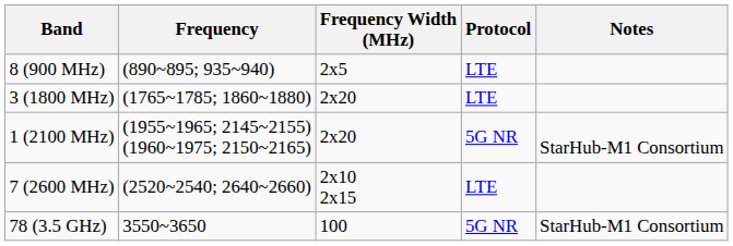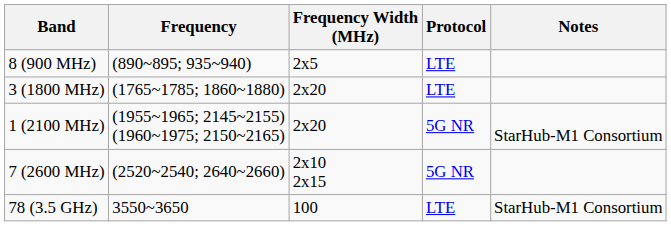7 (2600 MHz) | Protocol: LTE -> 5G NR
78 (3.5 GHz) | Protocol: 5G NR -> LTE
